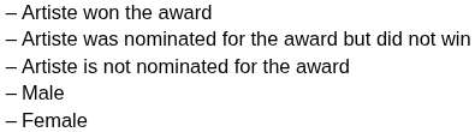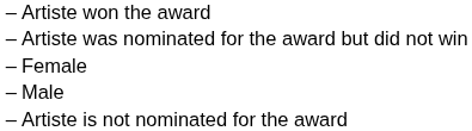rows swapped: Artiste is not nominated for the award <-> Female
